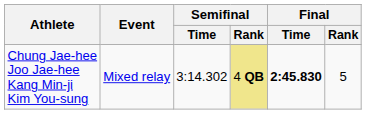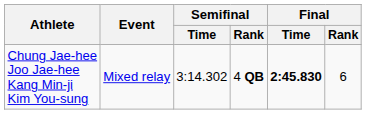Chung Jae-hee Joo Jae-hee Kang Min-ji Kim You-sung | Semifinal / Rank: khaki background -> no background
Chung Jae-hee Joo Jae-hee Kang Min-ji Kim You-sung | Final / Rank: 5 -> 6
